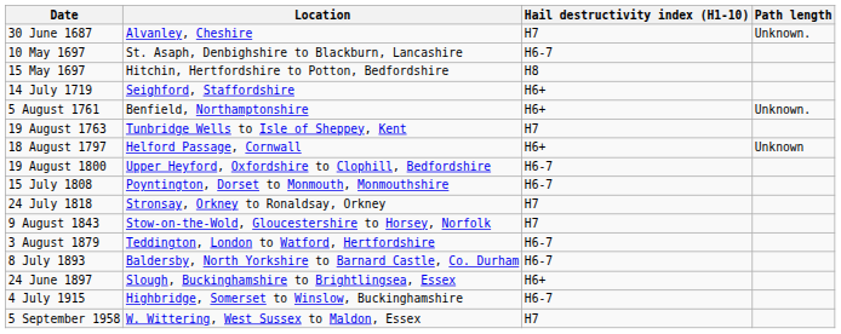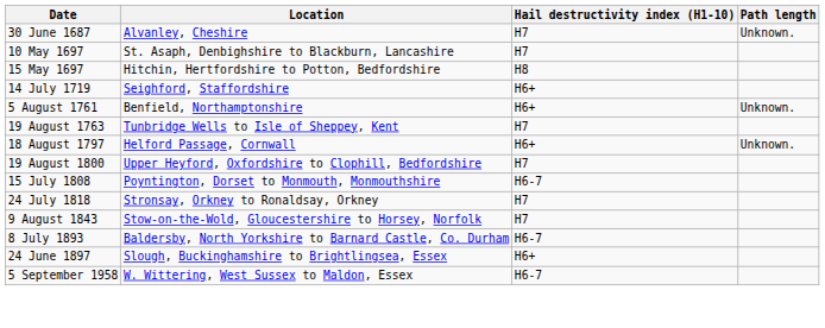10 May 1697 | Hail destructivity index (H1-10): H6-7 -> H7
18 August 1797 | Path length: Unknown -> Unknown.
19 August 1800 | Hail destructivity index (H1-10): H6-7 -> H7
- row: 3 August 1879 | Teddington, London to Watford, Hertfordshire | H6-7
- row: 4 July 1915 | Highbridge, Somerset to Winslow, Buckinghamshire | H6-7
5 September 1958 | Hail destructivity index (H1-10): H7 -> H6-7
